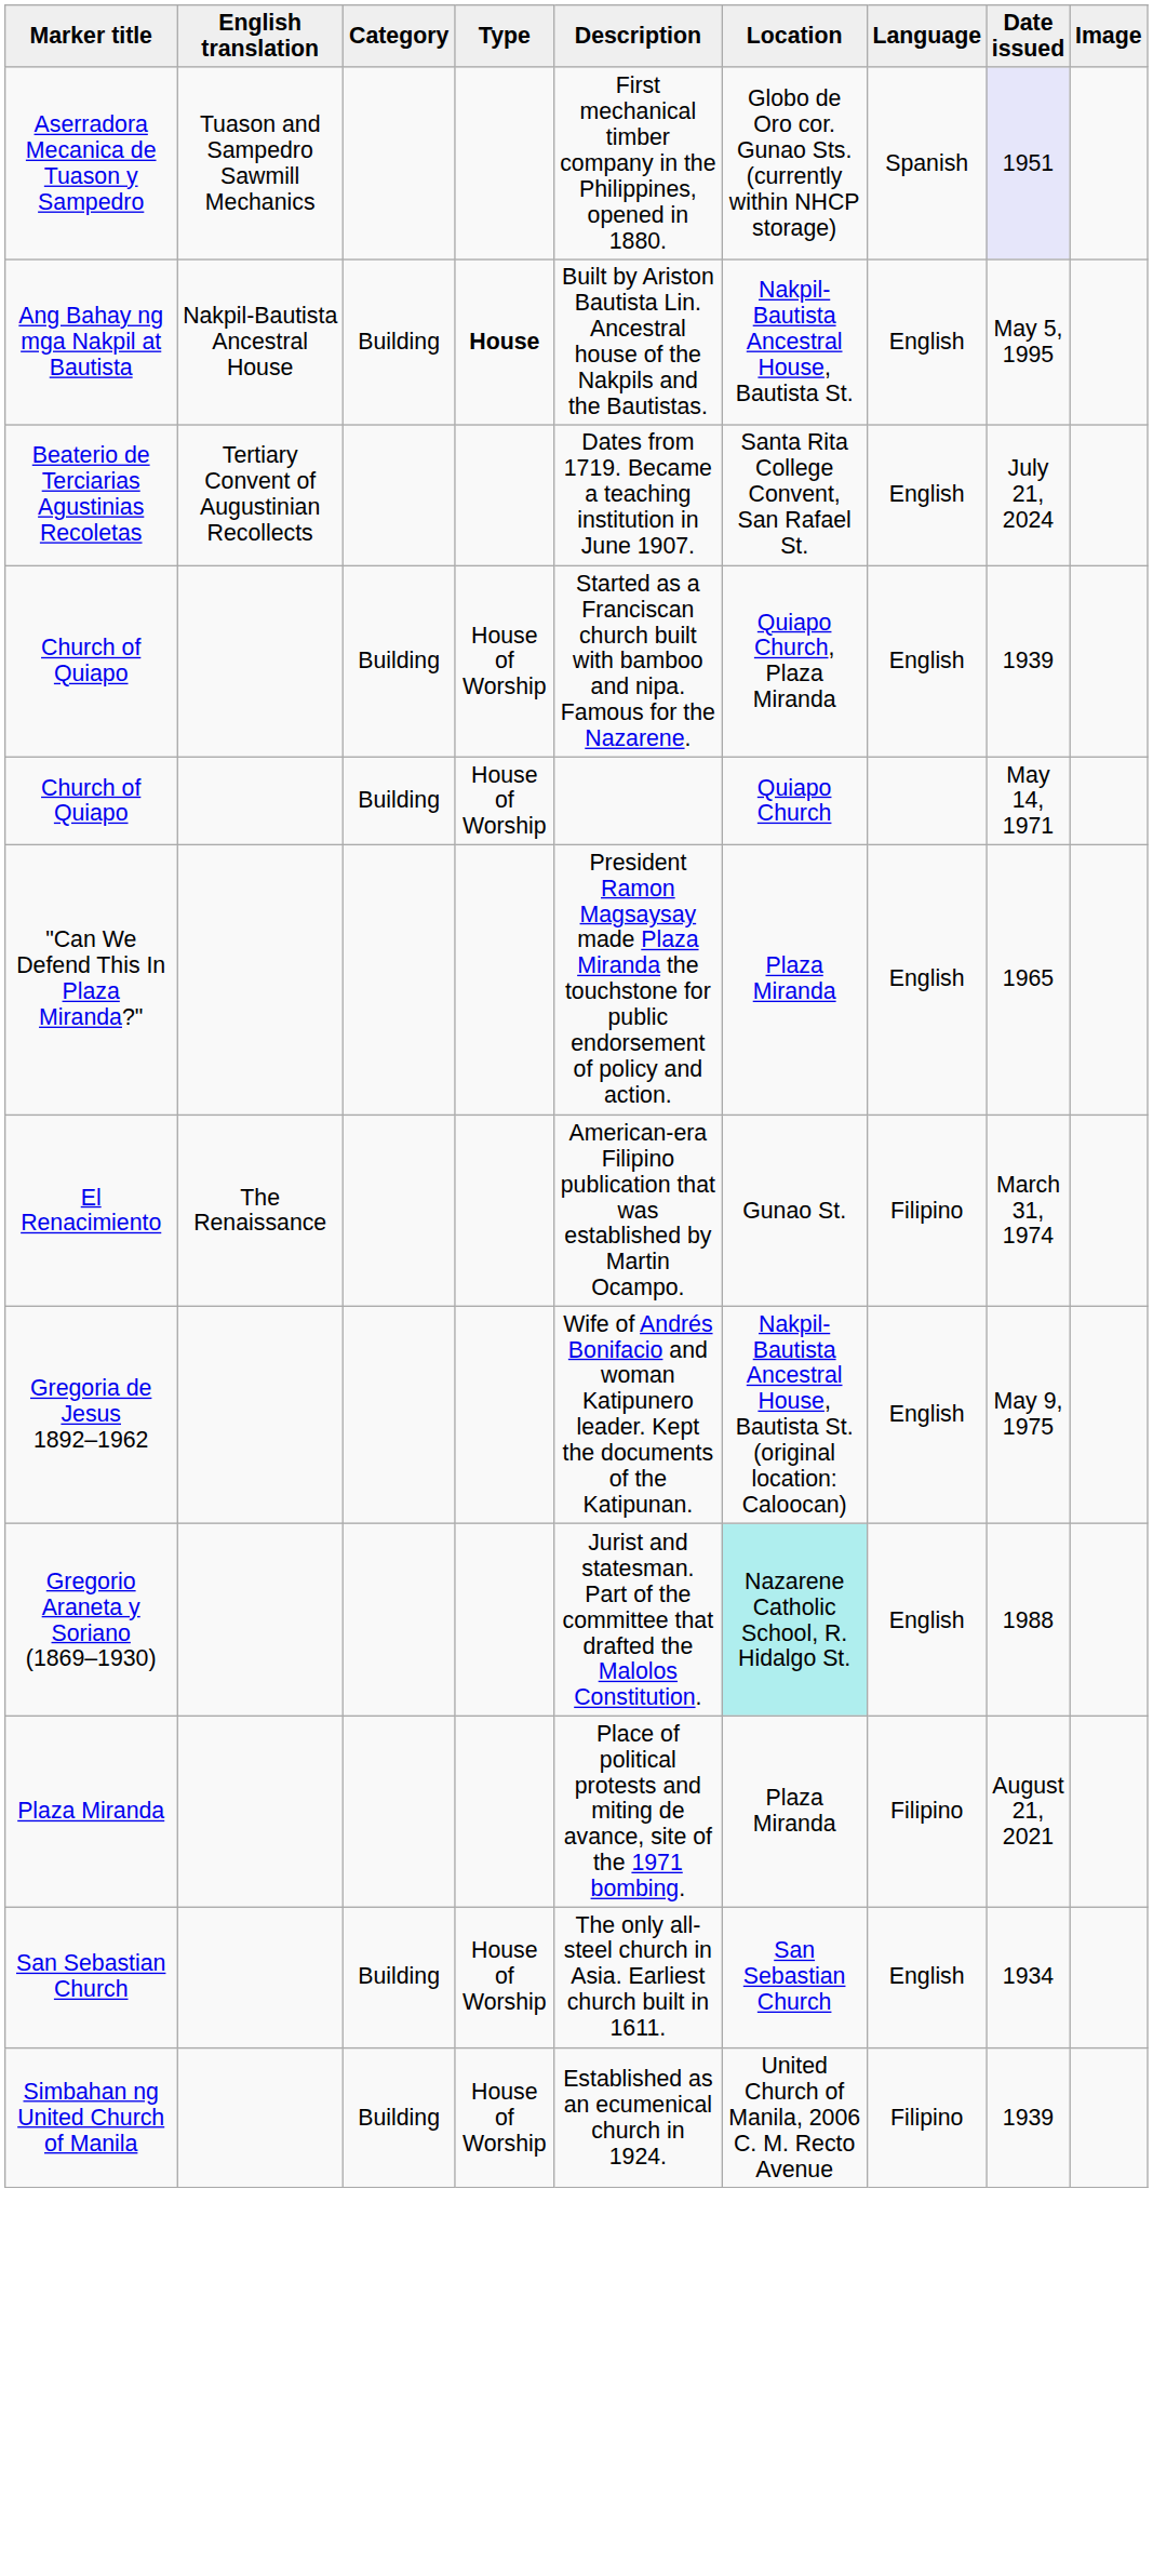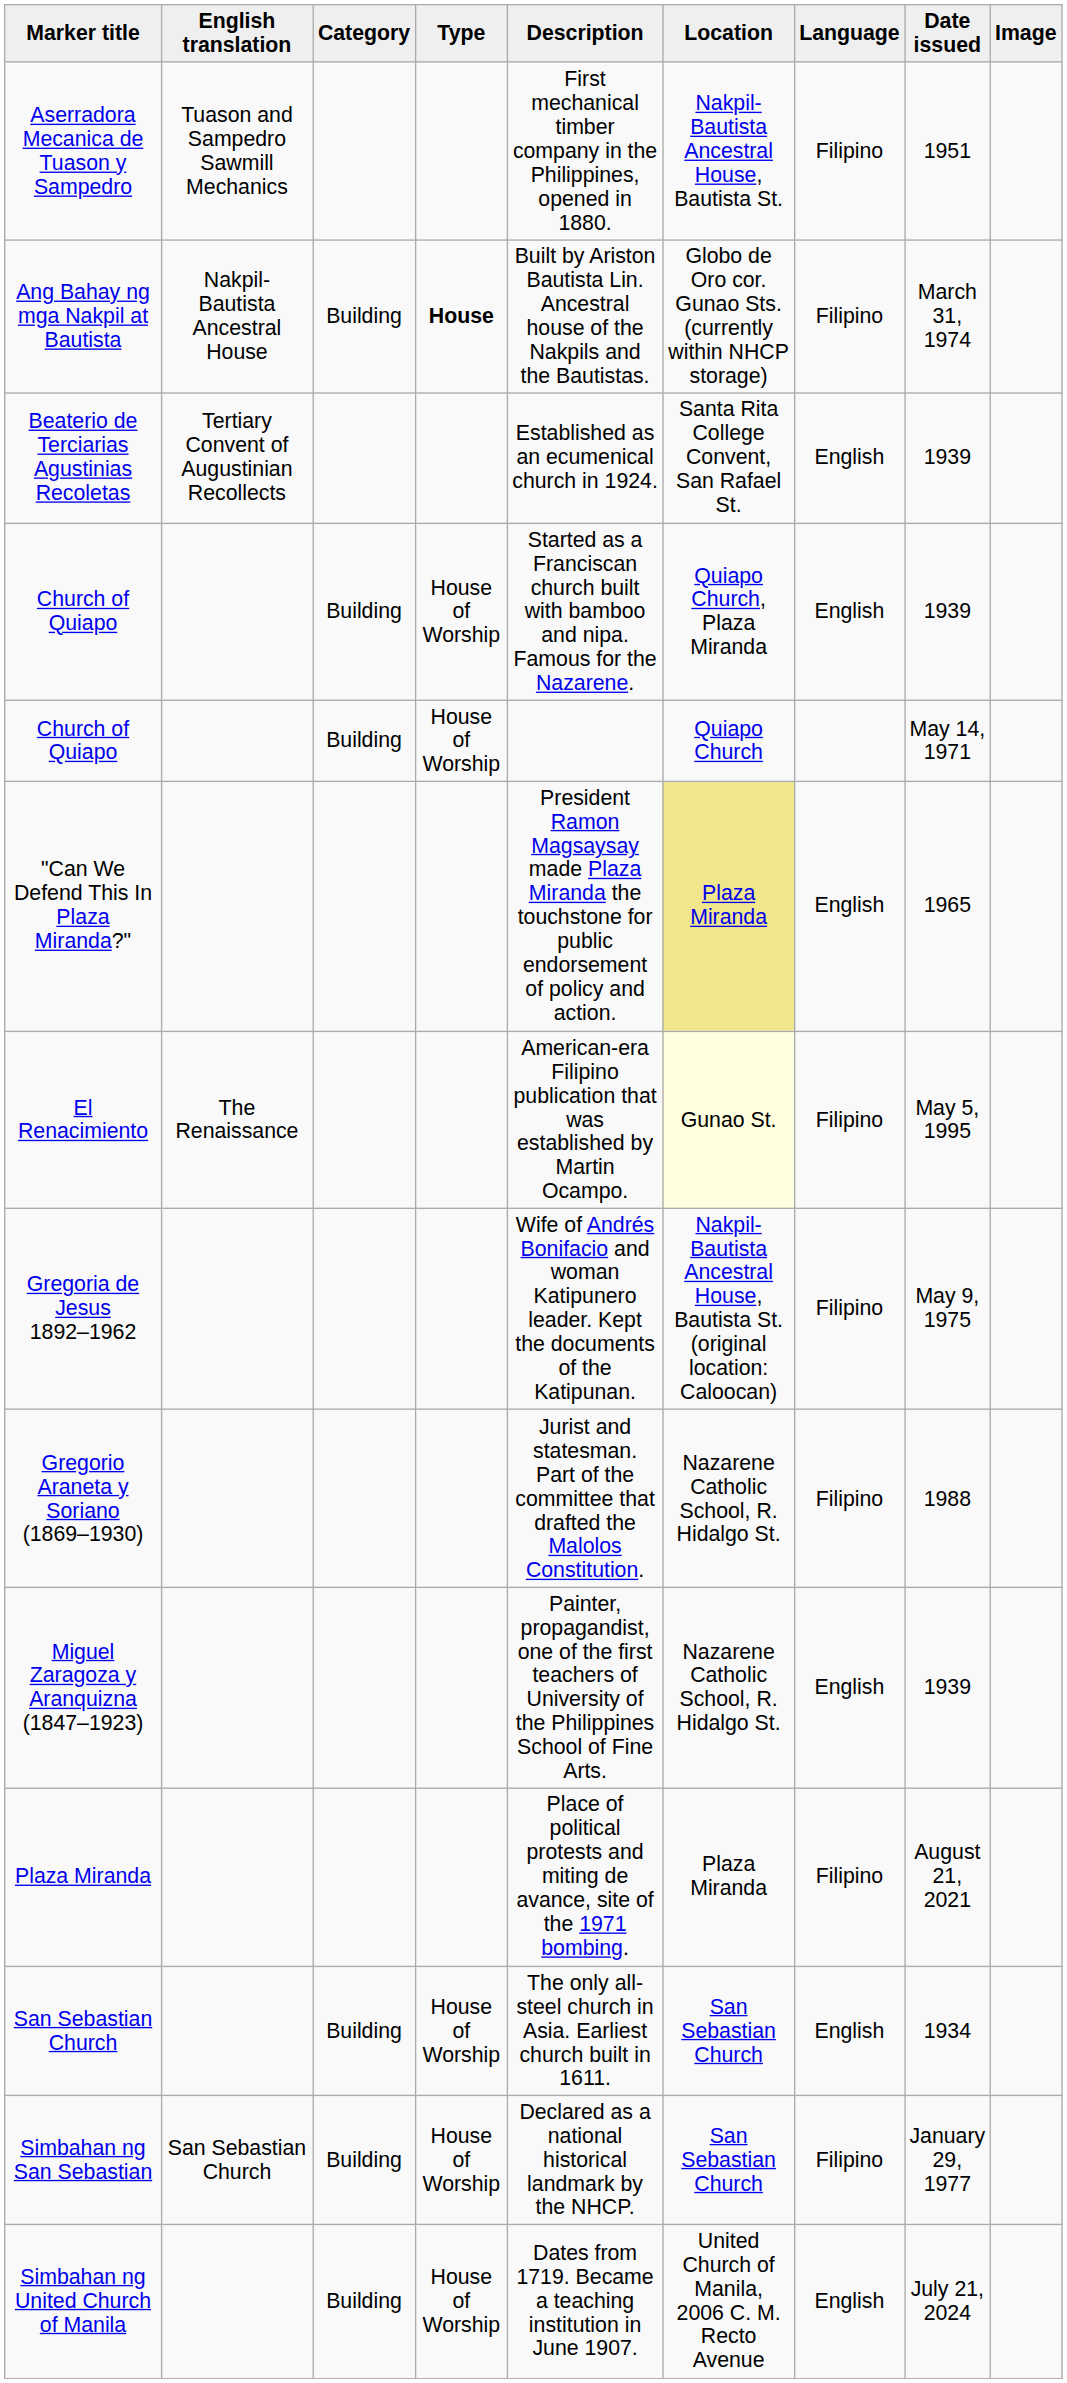Aserradora Mecanica de Tuason y Sampedro | Location: Globo de Oro cor. Gunao Sts. (currently within NHCP storage) -> Nakpil-Bautista Ancestral House, Bautista St.
Aserradora Mecanica de Tuason y Sampedro | Language: Spanish -> Filipino
Aserradora Mecanica de Tuason y Sampedro | Date issued: lavender background -> no background
Ang Bahay ng mga Nakpil at Bautista | Location: Nakpil-Bautista Ancestral House, Bautista St. -> Globo de Oro cor. Gunao Sts. (currently within NHCP storage)
Ang Bahay ng mga Nakpil at Bautista | Language: English -> Filipino
Ang Bahay ng mga Nakpil at Bautista | Date issued: May 5, 1995 -> March 31, 1974
Beaterio de Terciarias Agustinias Recoletas | Description: Dates from 1719. Became a teaching institution in June 1907. -> Established as an ecumenical church in 1924.
Beaterio de Terciarias Agustinias Recoletas | Date issued: July 21, 2024 -> 1939
"Can We Defend This In Plaza Miranda?" | Location: no background -> khaki background
El Renacimiento | Location: no background -> lightyellow background
El Renacimiento | Date issued: March 31, 1974 -> May 5, 1995
Gregoria de Jesus 1892–1962 | Language: English -> Filipino
Gregorio Araneta y Soriano (1869–1930) | Location: paleturquoise background -> no background
Gregorio Araneta y Soriano (1869–1930) | Language: English -> Filipino
+ row: Miguel Zaragoza y Aranquizna (1847–1923) | Painter, propagandist, one of the first teachers of University of the Philippines School of Fine Arts. | Nazarene Catholic School, R. Hidalgo St. | English | 1939
+ row: Simbahan ng San Sebastian | San Sebastian Church | Building | House of Worship | Declared as a national historical landmark by the NHCP. | San Sebastian Church | Filipino | January 29, 1977
Simbahan ng United Church of Manila | Description: Established as an ecumenical church in 1924. -> Dates from 1719. Became a teaching institution in June 1907.
Simbahan ng United Church of Manila | Language: Filipino -> English
Simbahan ng United Church of Manila | Date issued: 1939 -> July 21, 2024
